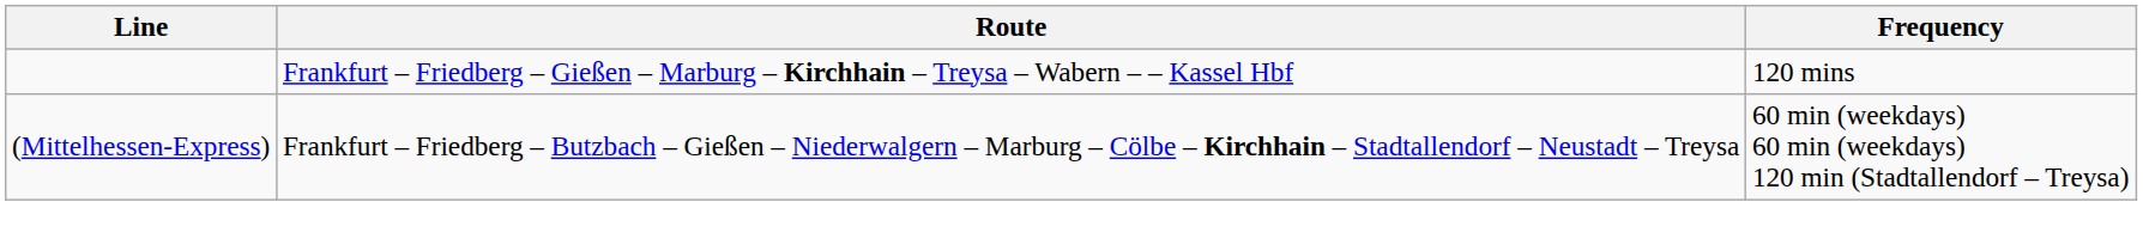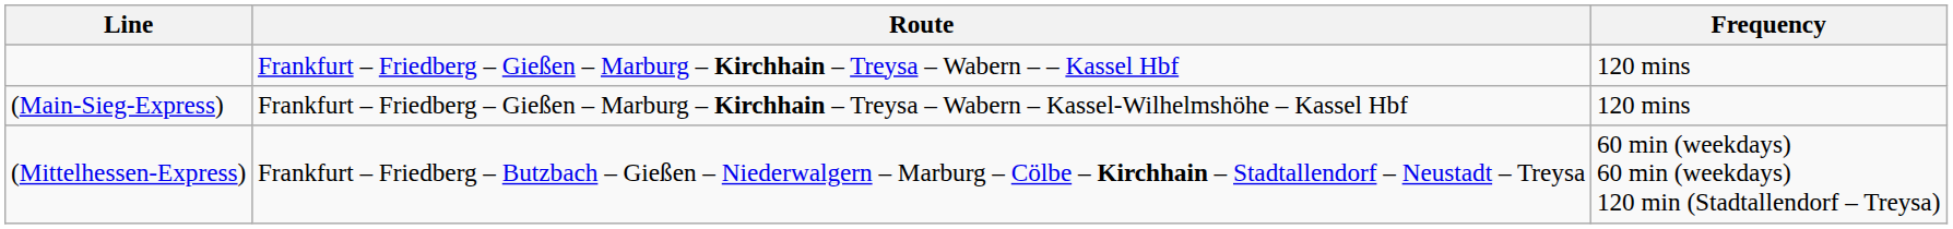+ row: (Main-Sieg-Express) | Frankfurt – Friedberg – Gießen – Marburg – Kirchhain – Treysa – Wabern – Kassel-Wilhelmshöhe – Kassel Hbf | 120 mins
